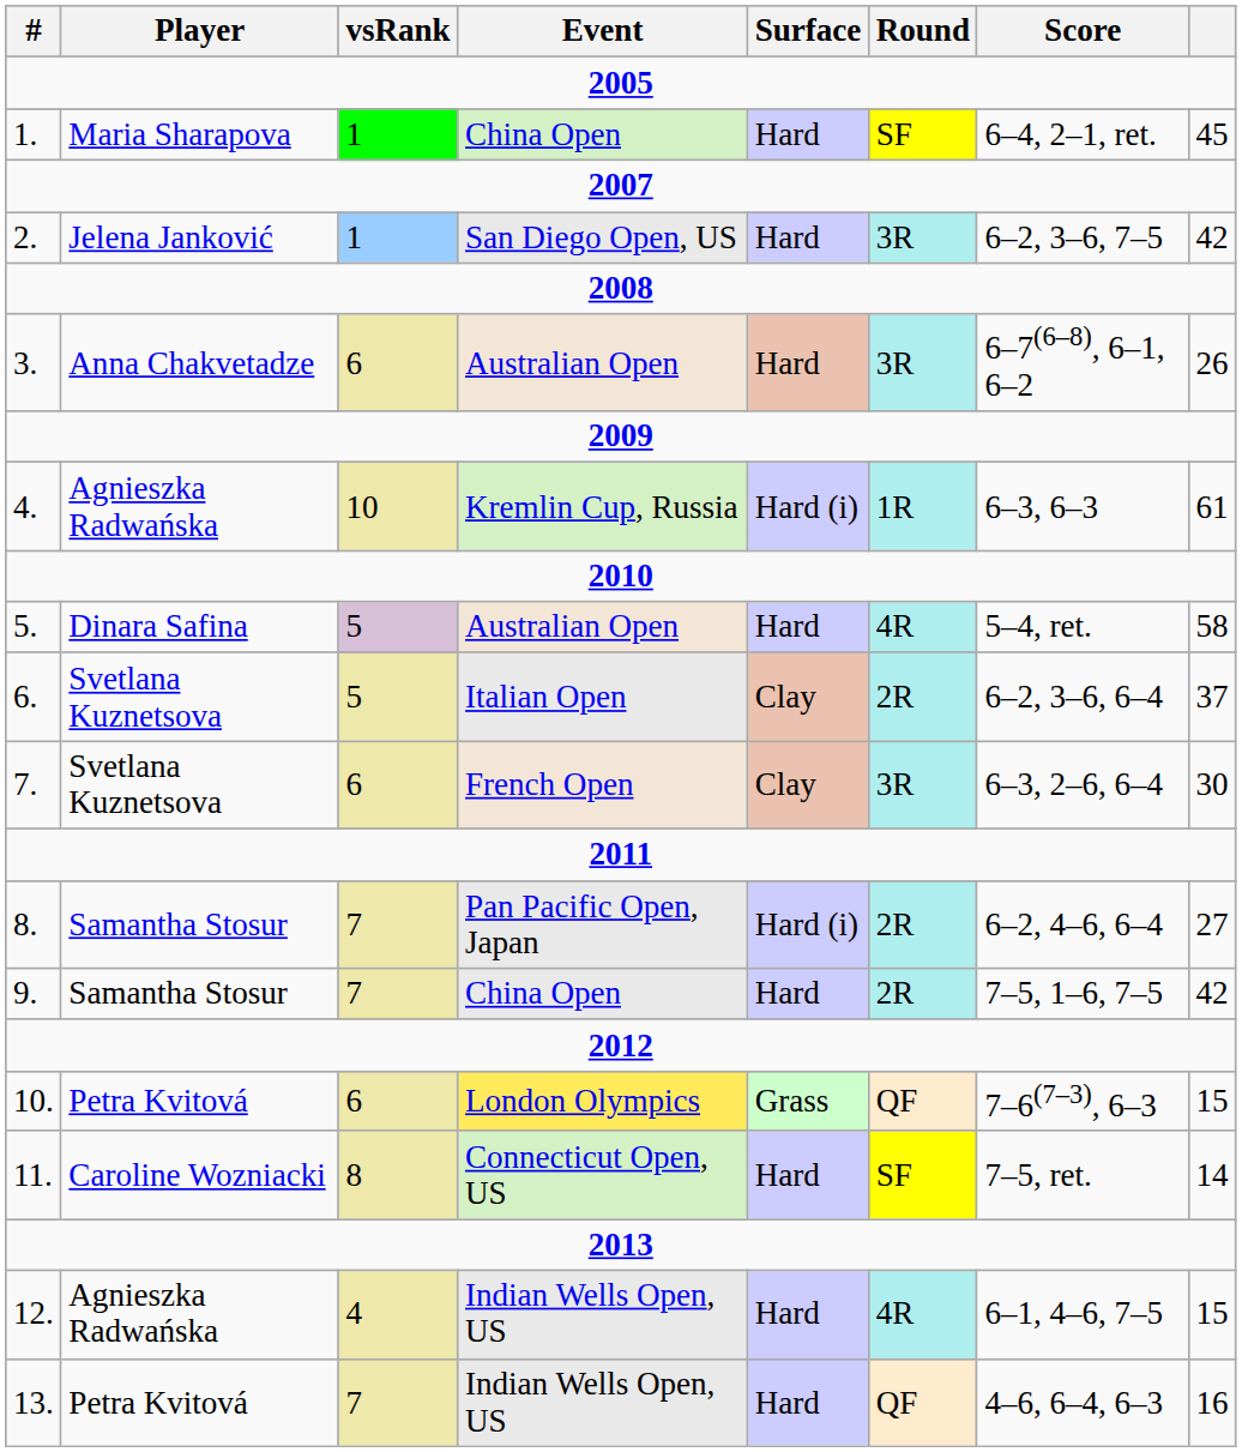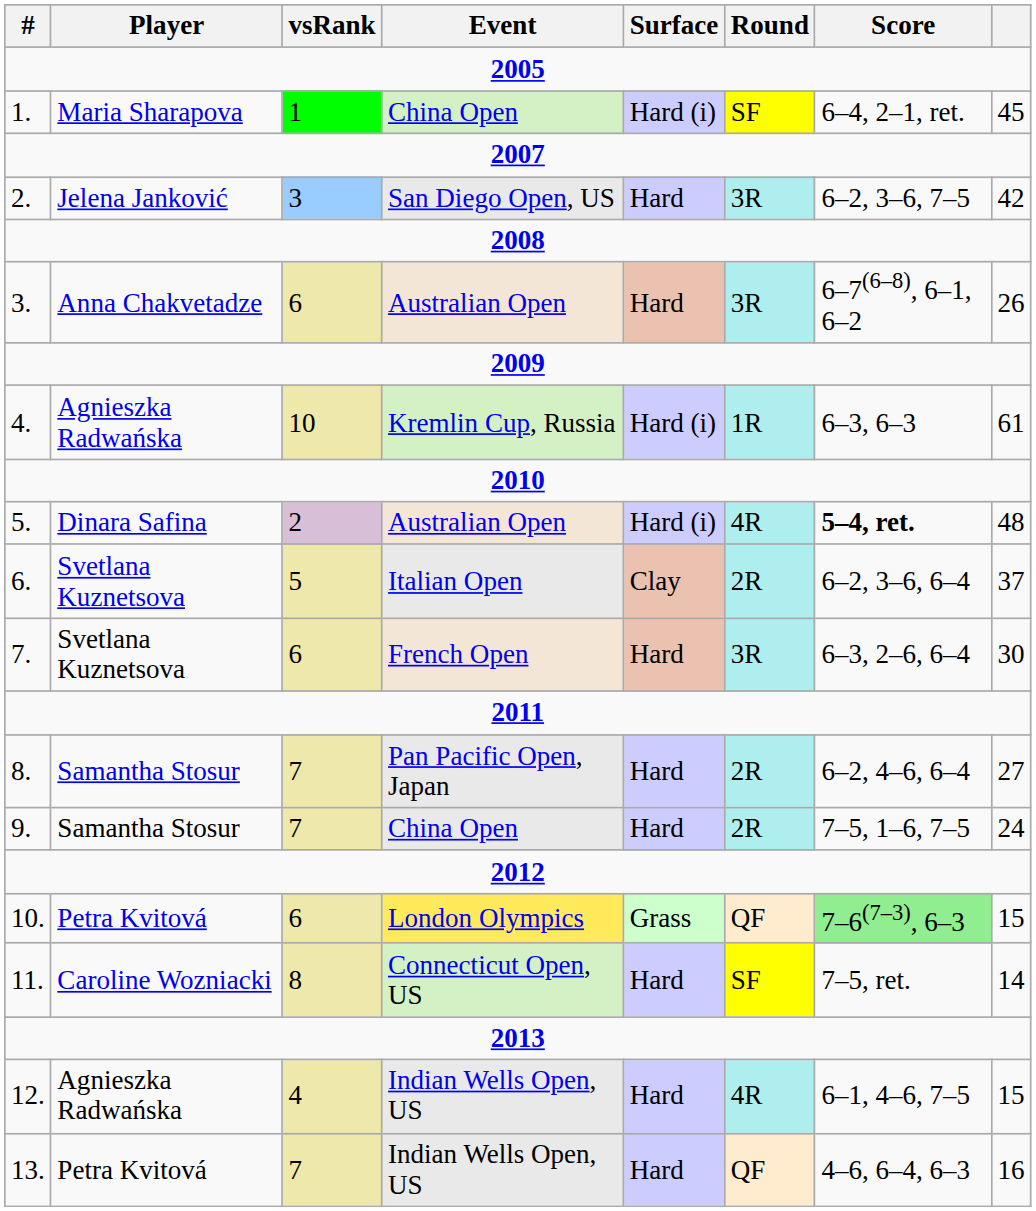1. | Surface: Hard -> Hard (i)
2. | vsRank: 1 -> 3
5. | vsRank: 5 -> 2
5. | Surface: Hard -> Hard (i)
5. | Score: normal -> bold
5. | column 8: 58 -> 48
7. | Surface: Clay -> Hard
8. | Surface: Hard (i) -> Hard
9. | column 8: 42 -> 24
10. | Score: no background -> lightgreen background
